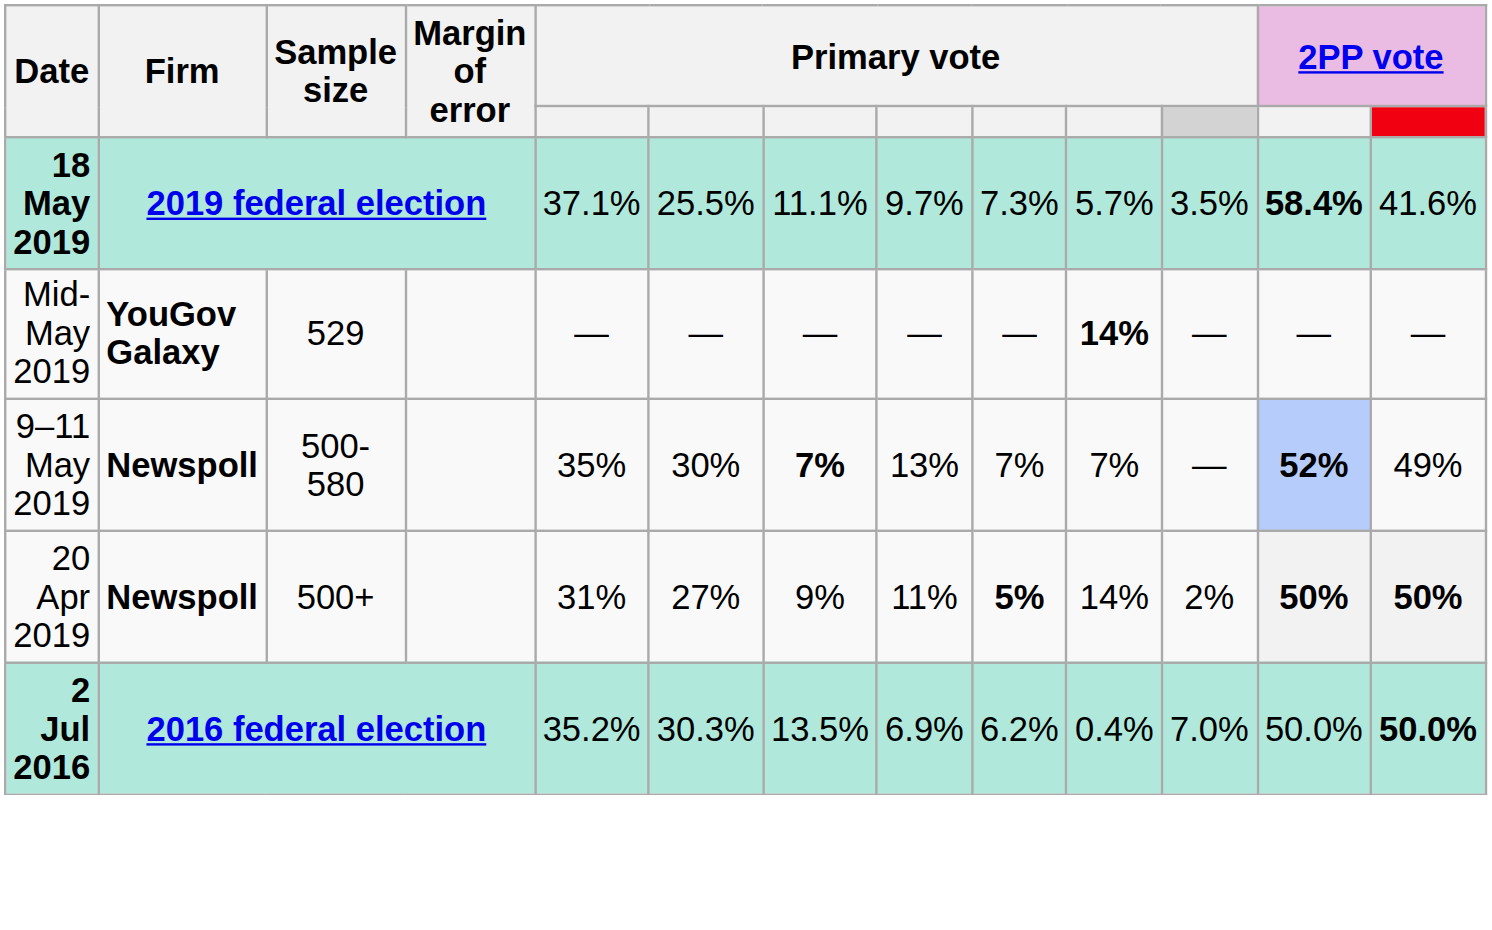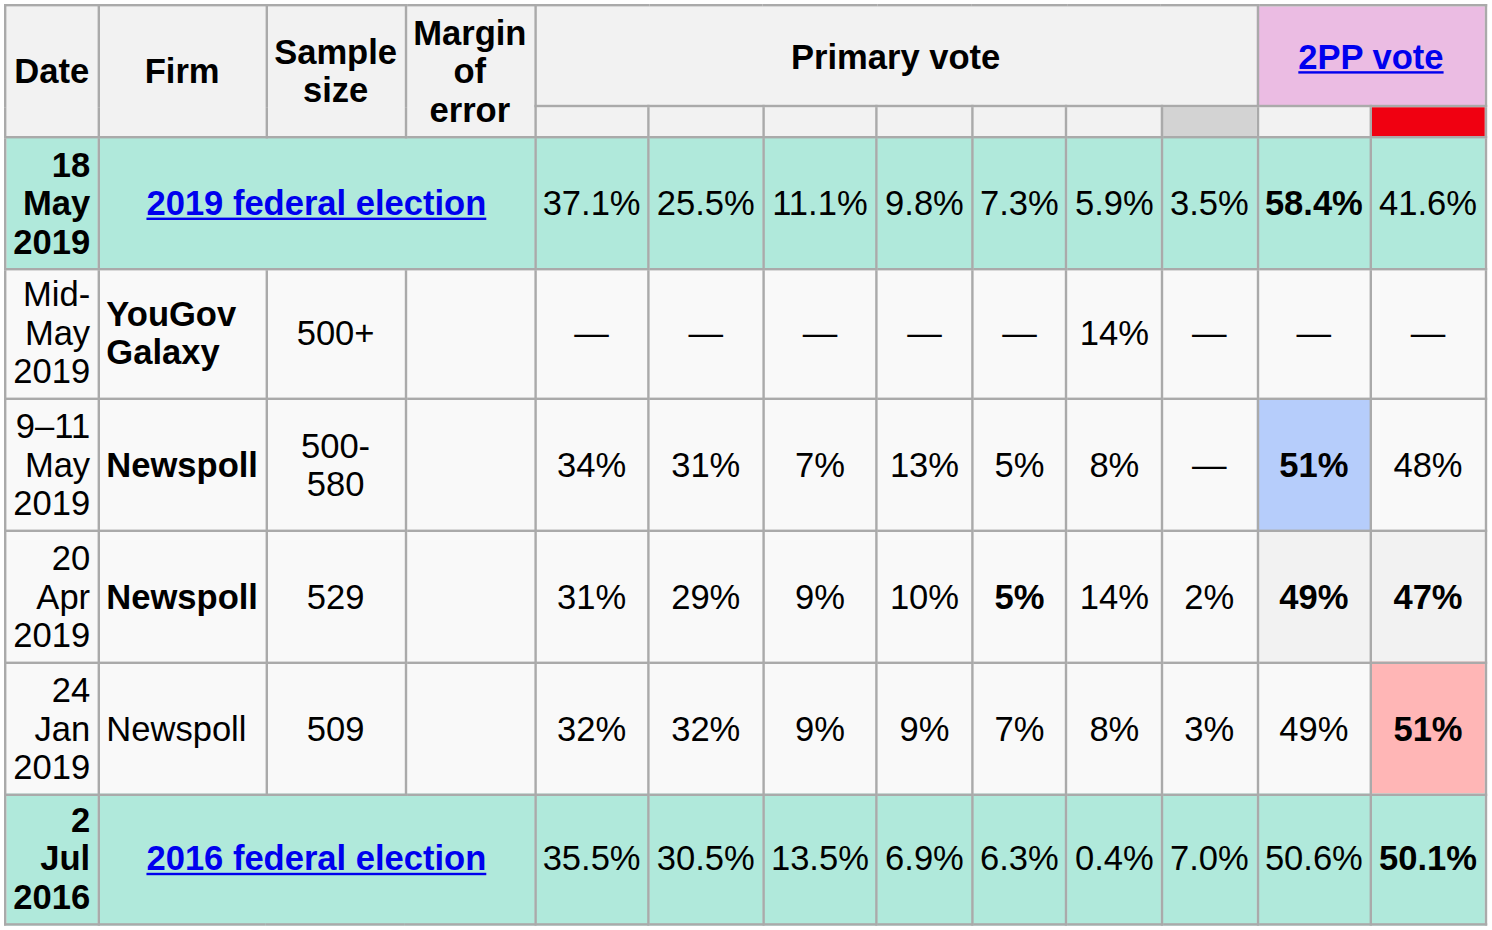18 May 2019 | column 8: 9.7% -> 9.8%
18 May 2019 | column 10: 5.7% -> 5.9%
Mid-May 2019 | Sample size: 529 -> 500+
Mid-May 2019 | column 10: bold -> normal
9–11 May 2019 | column 5: 35% -> 34%
9–11 May 2019 | column 6: 30% -> 31%
9–11 May 2019 | column 7: bold -> normal
9–11 May 2019 | column 9: 7% -> 5%
9–11 May 2019 | column 10: 7% -> 8%
9–11 May 2019 | column 12: 52% -> 51%
9–11 May 2019 | column 13: 49% -> 48%
20 Apr 2019 | Sample size: 500+ -> 529
20 Apr 2019 | column 6: 27% -> 29%
20 Apr 2019 | column 8: 11% -> 10%
20 Apr 2019 | column 12: 50% -> 49%
20 Apr 2019 | column 13: 50% -> 47%
+ row: 24 Jan 2019 | Newspoll | 509 | 32% | 32% | 9% | 9% | 7% | 8% | 3% | 49% | 51%
2 Jul 2016 | column 5: 35.2% -> 35.5%
2 Jul 2016 | column 6: 30.3% -> 30.5%
2 Jul 2016 | column 9: 6.2% -> 6.3%
2 Jul 2016 | column 12: 50.0% -> 50.6%
2 Jul 2016 | column 13: 50.0% -> 50.1%
